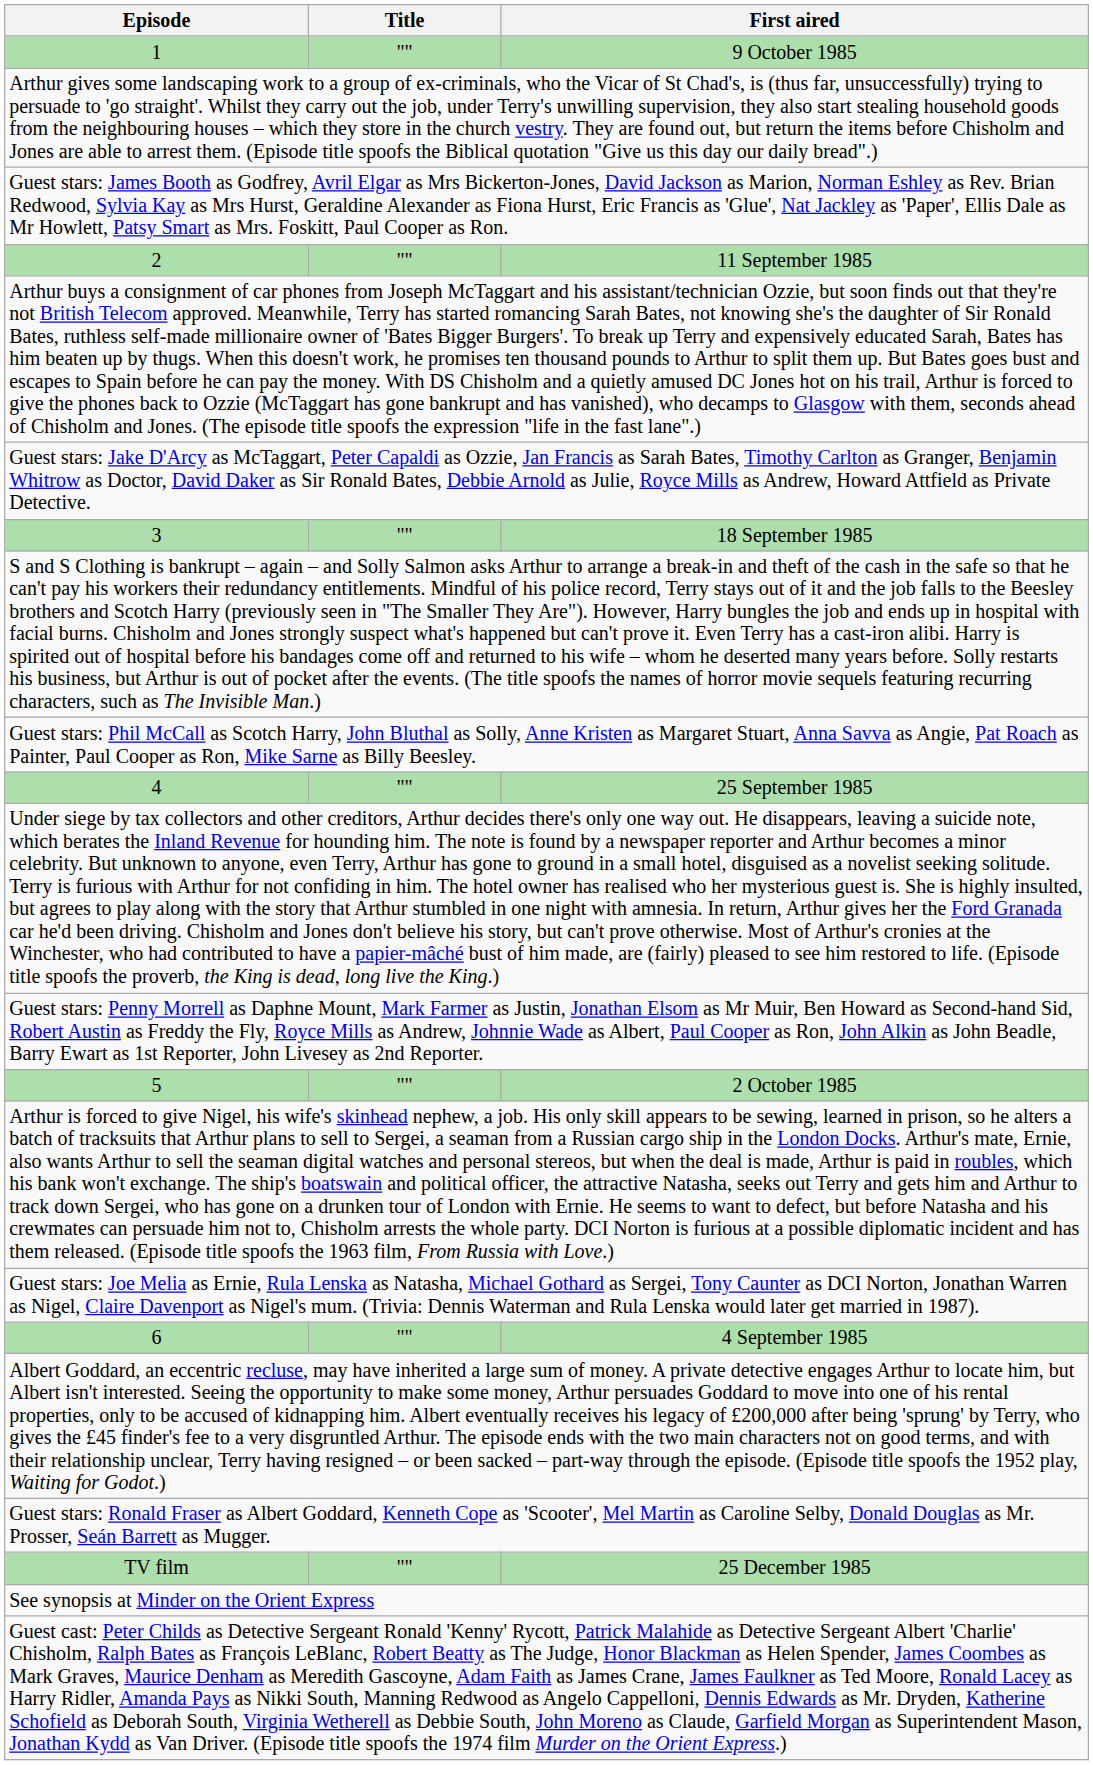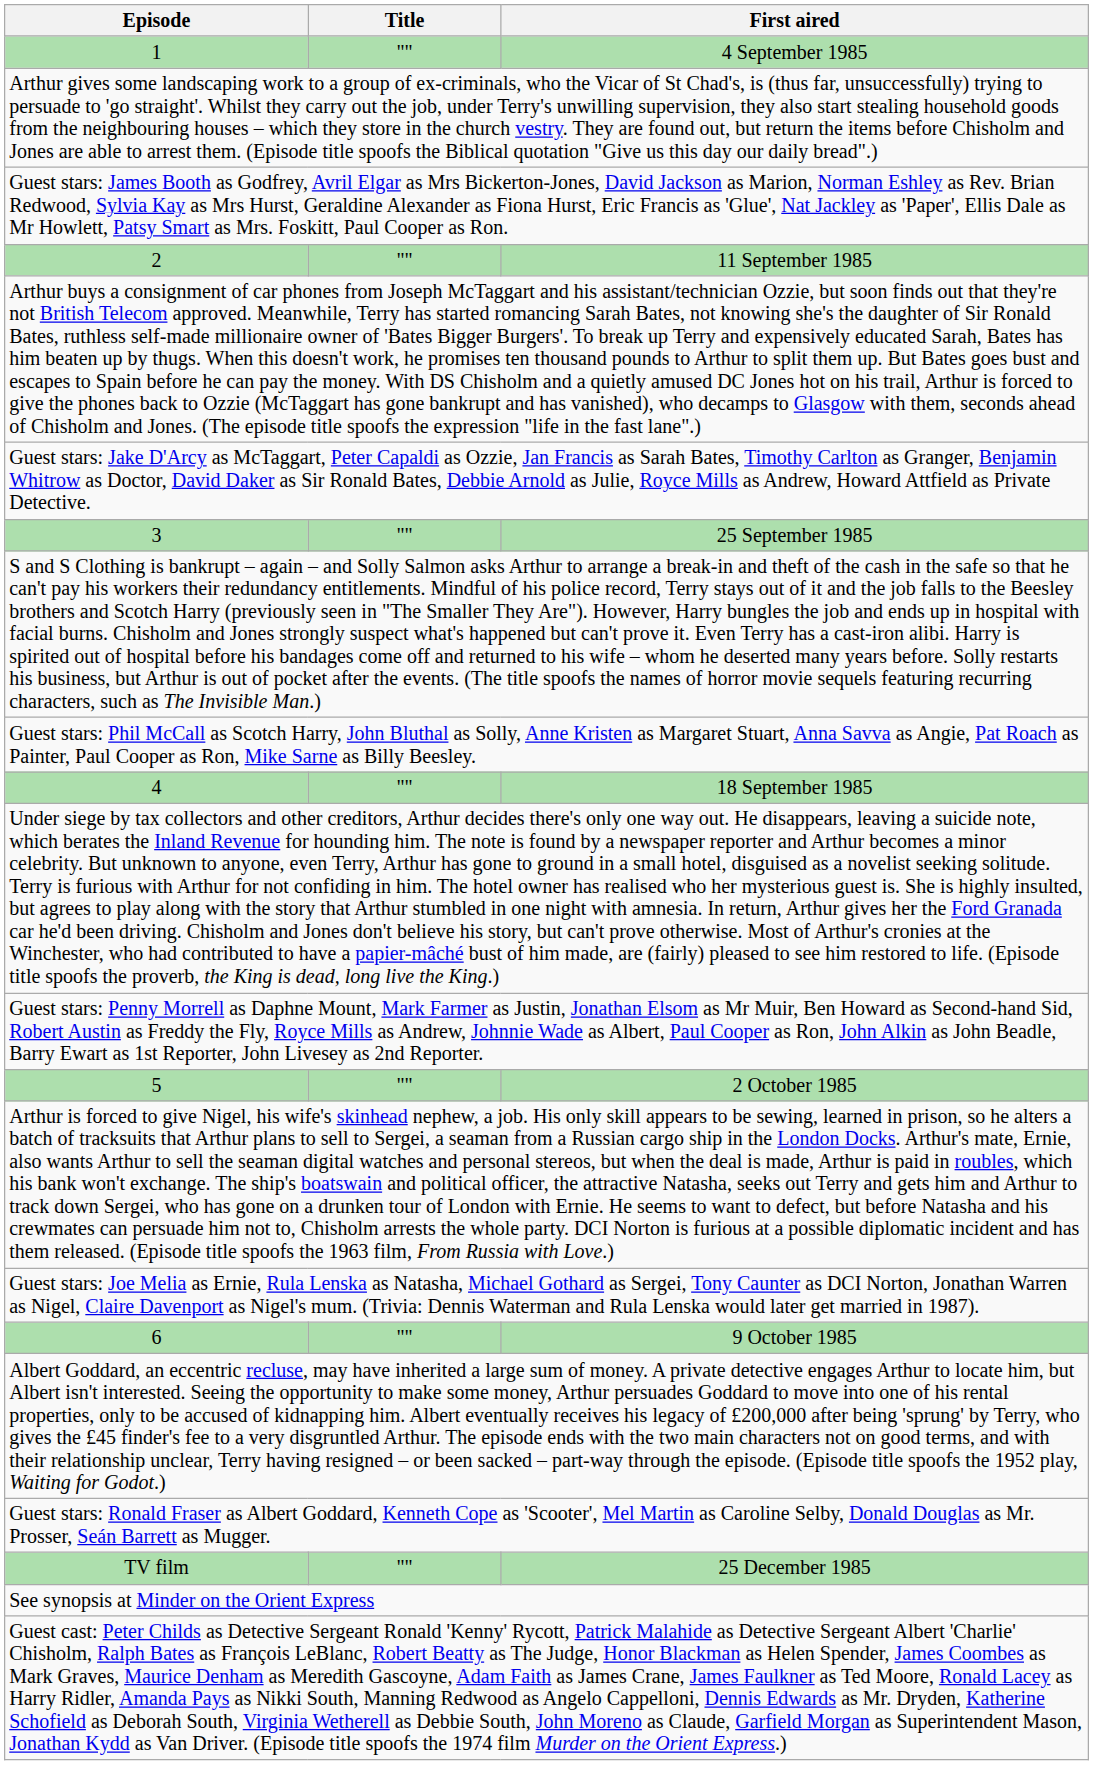1 | First aired: 9 October 1985 -> 4 September 1985
3 | First aired: 18 September 1985 -> 25 September 1985
4 | First aired: 25 September 1985 -> 18 September 1985
6 | First aired: 4 September 1985 -> 9 October 1985
